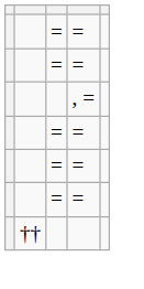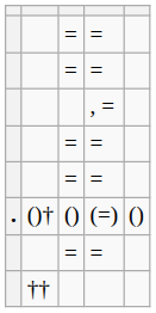+ row: . | ()† | () | (=) | ()
